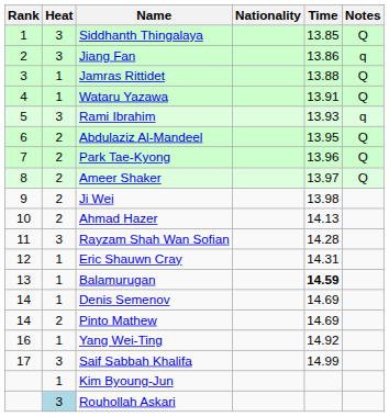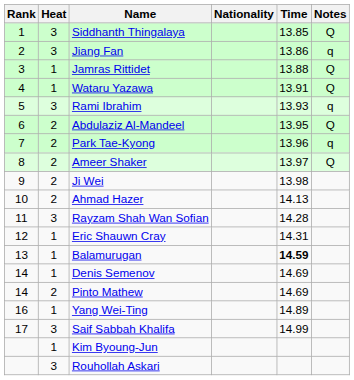Park Tae-Kyong | Notes: Q -> q
Yang Wei-Ting | Time: 14.92 -> 14.89
Rouhollah Askari | Heat: lightblue background -> no background
